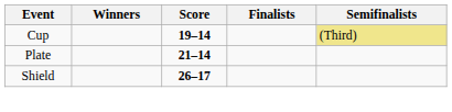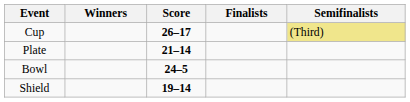Cup | Score: 19–14 -> 26–17
+ row: Bowl | 24–5
Shield | Score: 26–17 -> 19–14
